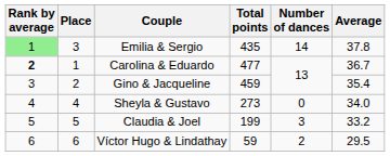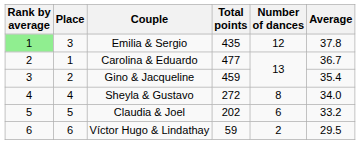Emilia & Sergio | Number of dances: 14 -> 12
Carolina & Eduardo | Rank by average: bold -> normal
Sheyla & Gustavo | Total points: 273 -> 272
Sheyla & Gustavo | Number of dances: 0 -> 8
Claudia & Joel | Total points: 199 -> 202
Claudia & Joel | Number of dances: 3 -> 6
